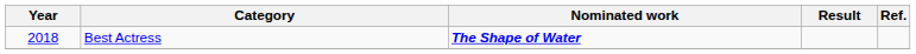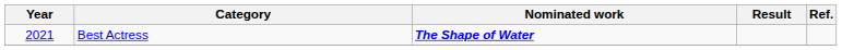Best Actress | Year: 2018 -> 2021
